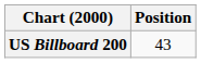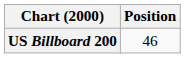US Billboard 200 | Position: 43 -> 46
